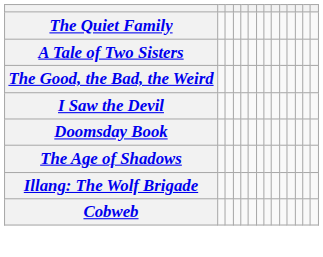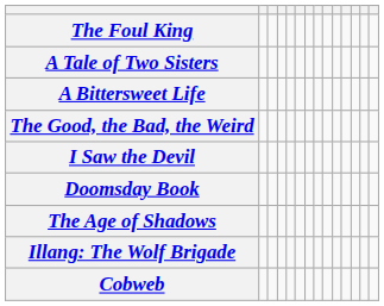- row: The Quiet Family
+ row: The Foul King
+ row: A Bittersweet Life
